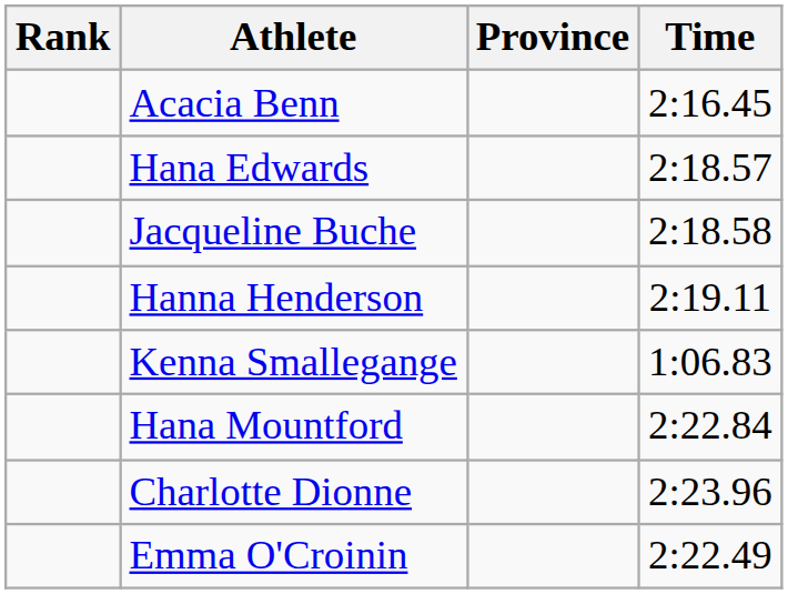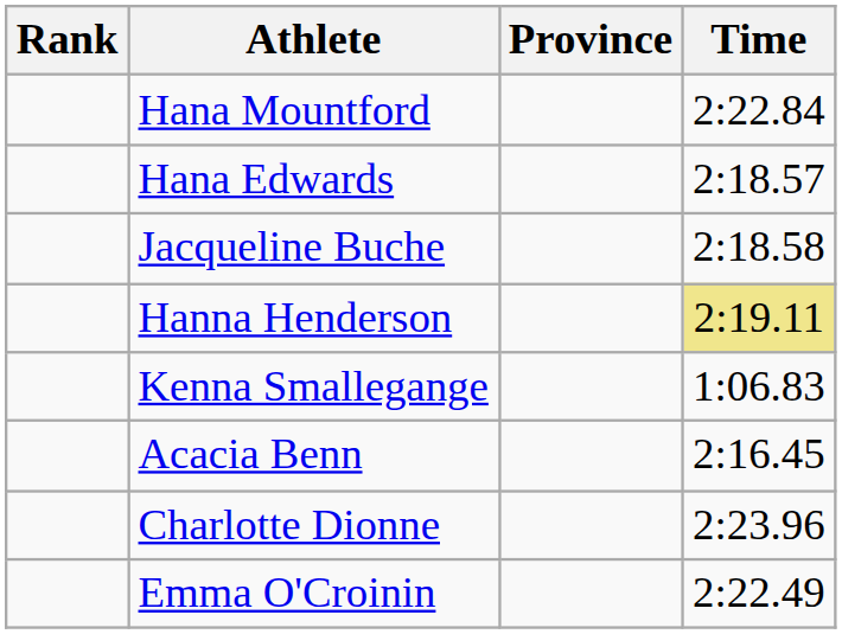rows swapped: Acacia Benn <-> Hana Mountford
Hanna Henderson | Time: no background -> khaki background
